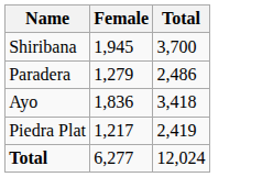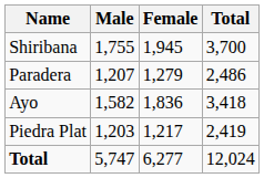+ column: Male | 1,755 | 1,207 | 1,582 | 1,203 | 5,747
